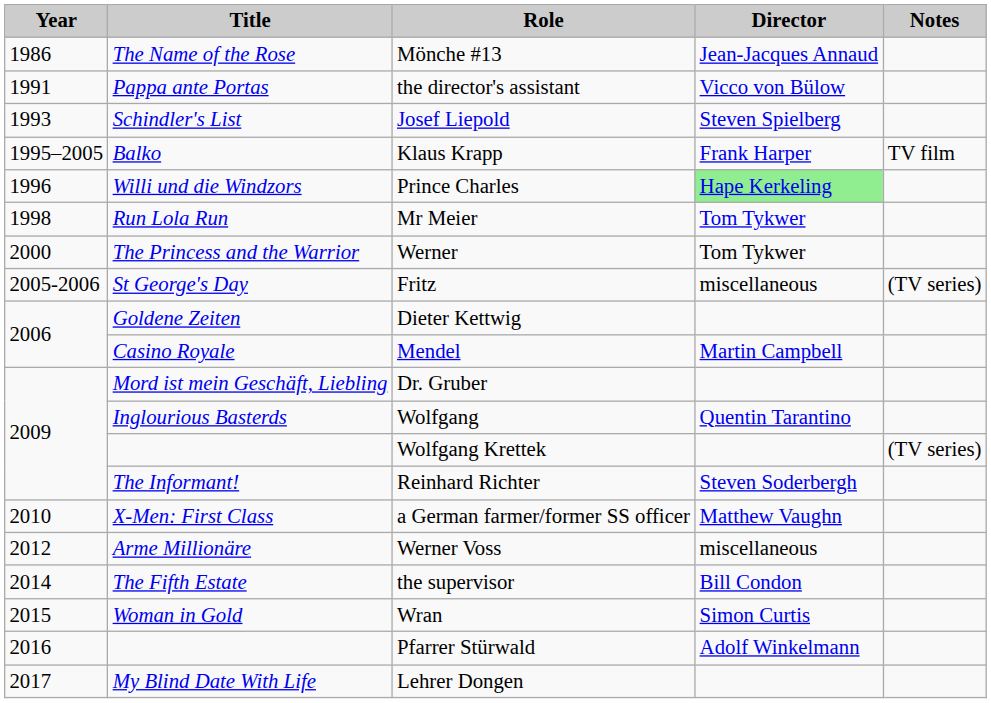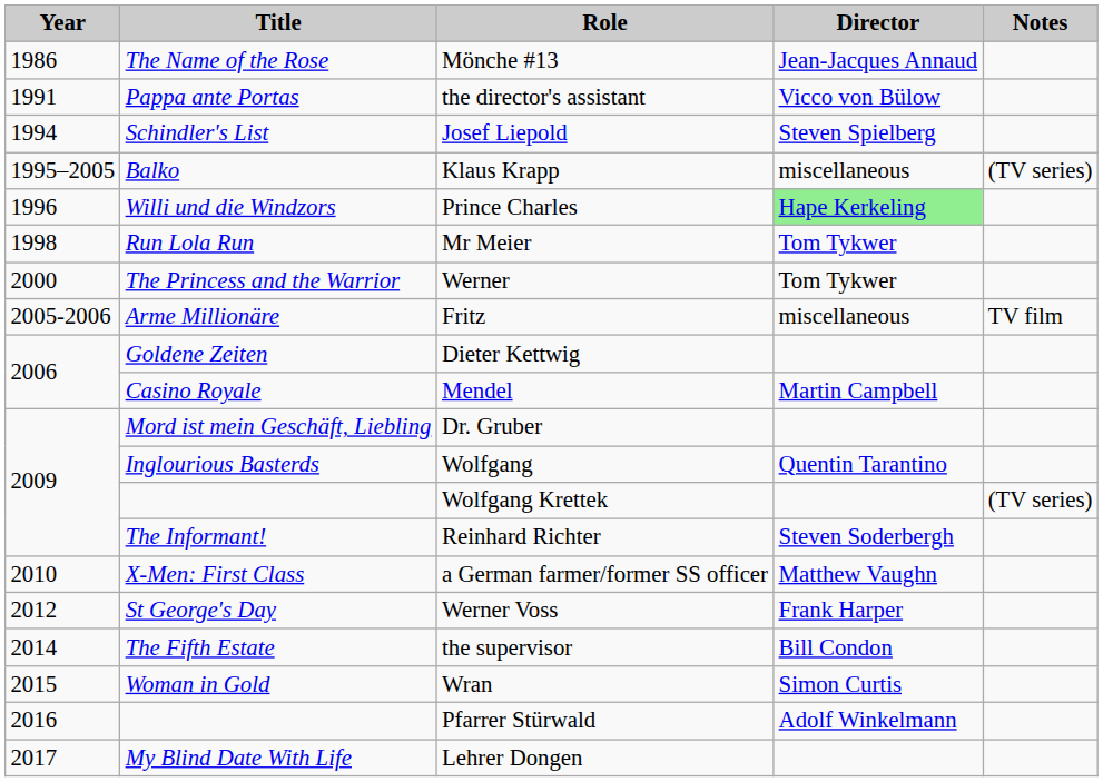Josef Liepold | Year: 1993 -> 1994
Klaus Krapp | Director: Frank Harper -> miscellaneous
Klaus Krapp | Notes: TV film -> (TV series)
Fritz | Title: St George's Day -> Arme Millionäre
Fritz | Notes: (TV series) -> TV film
Werner Voss | Title: Arme Millionäre -> St George's Day
Werner Voss | Director: miscellaneous -> Frank Harper
